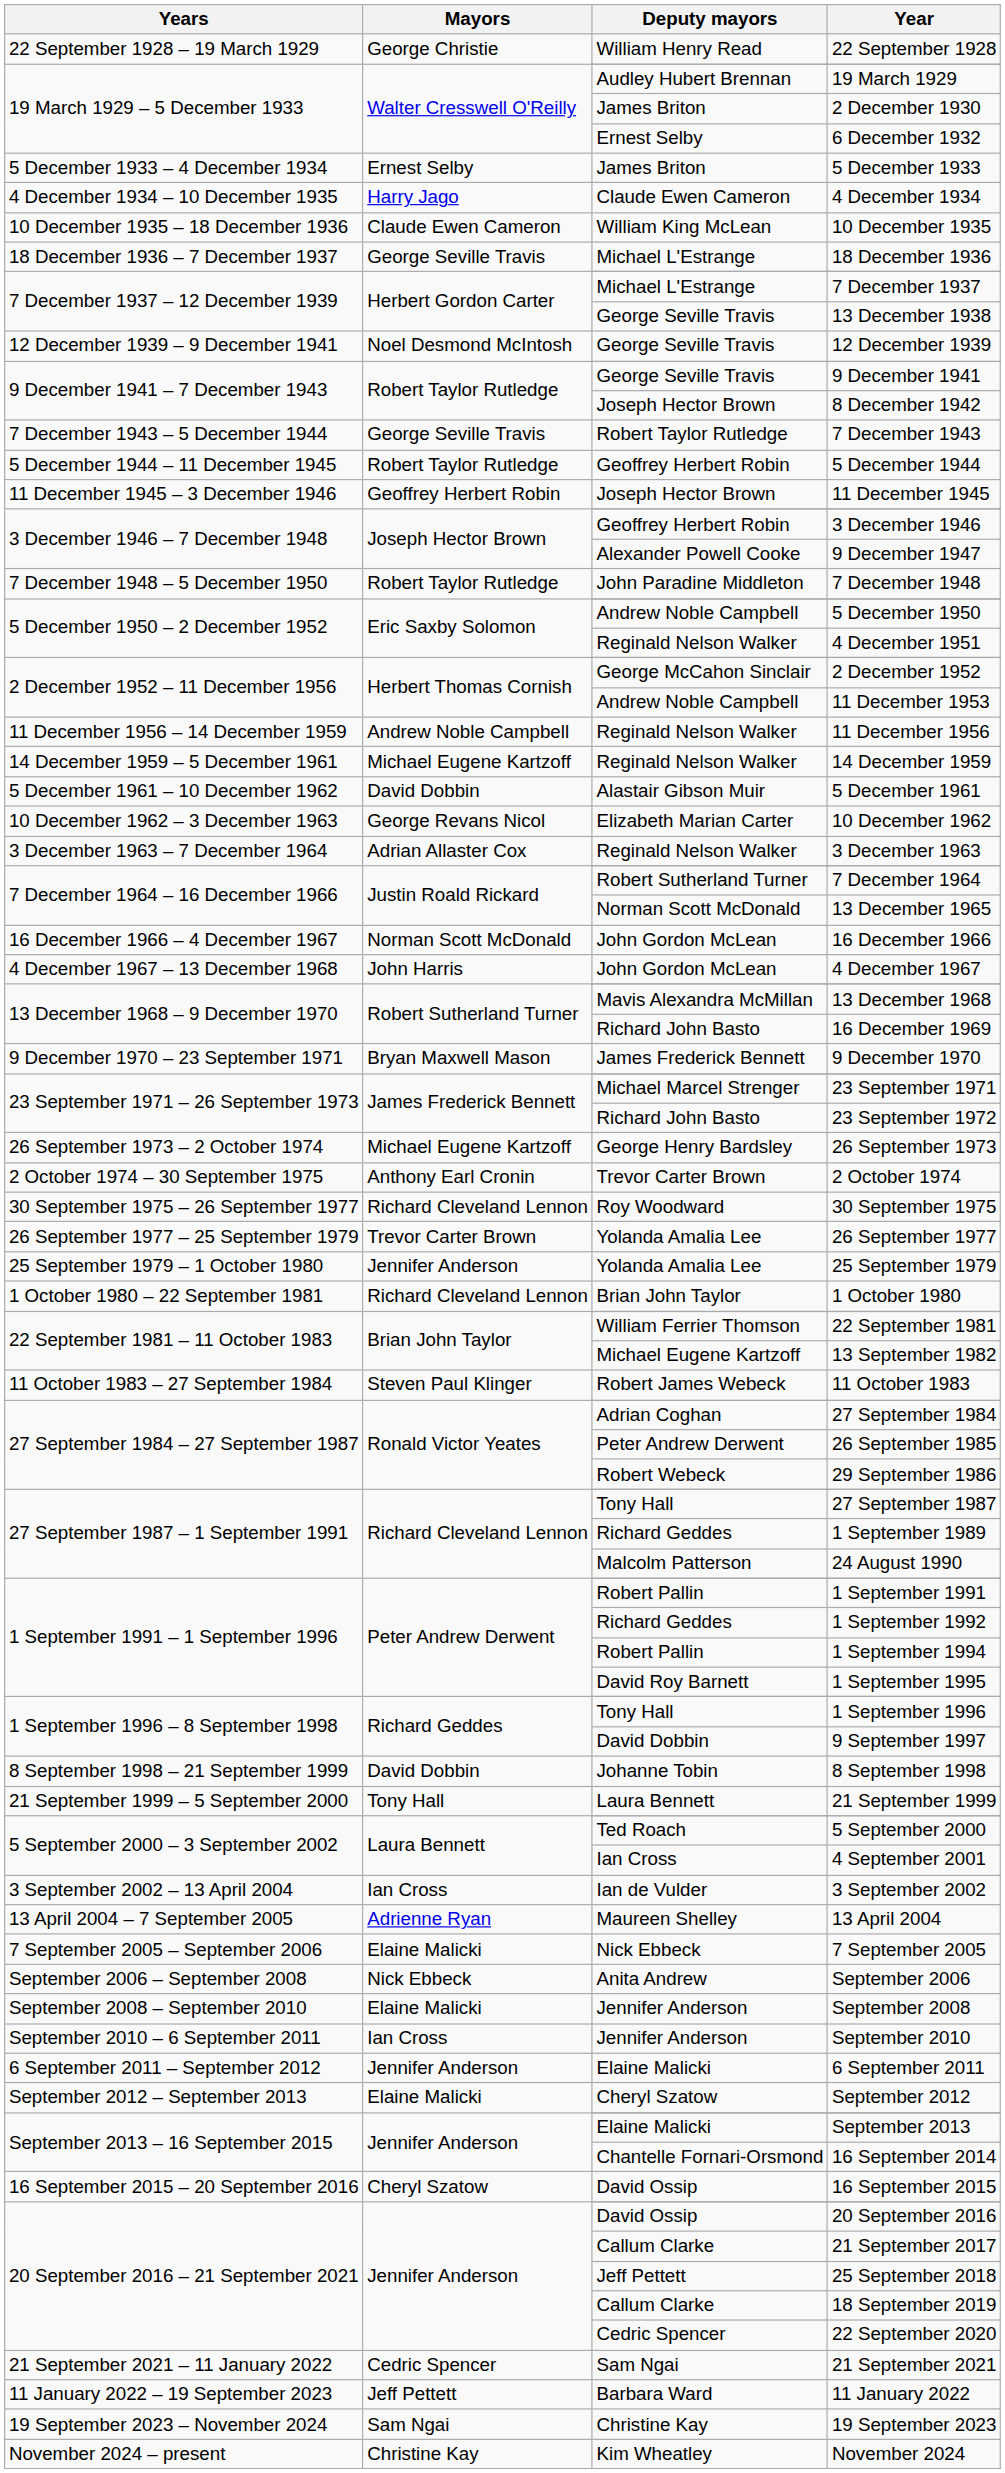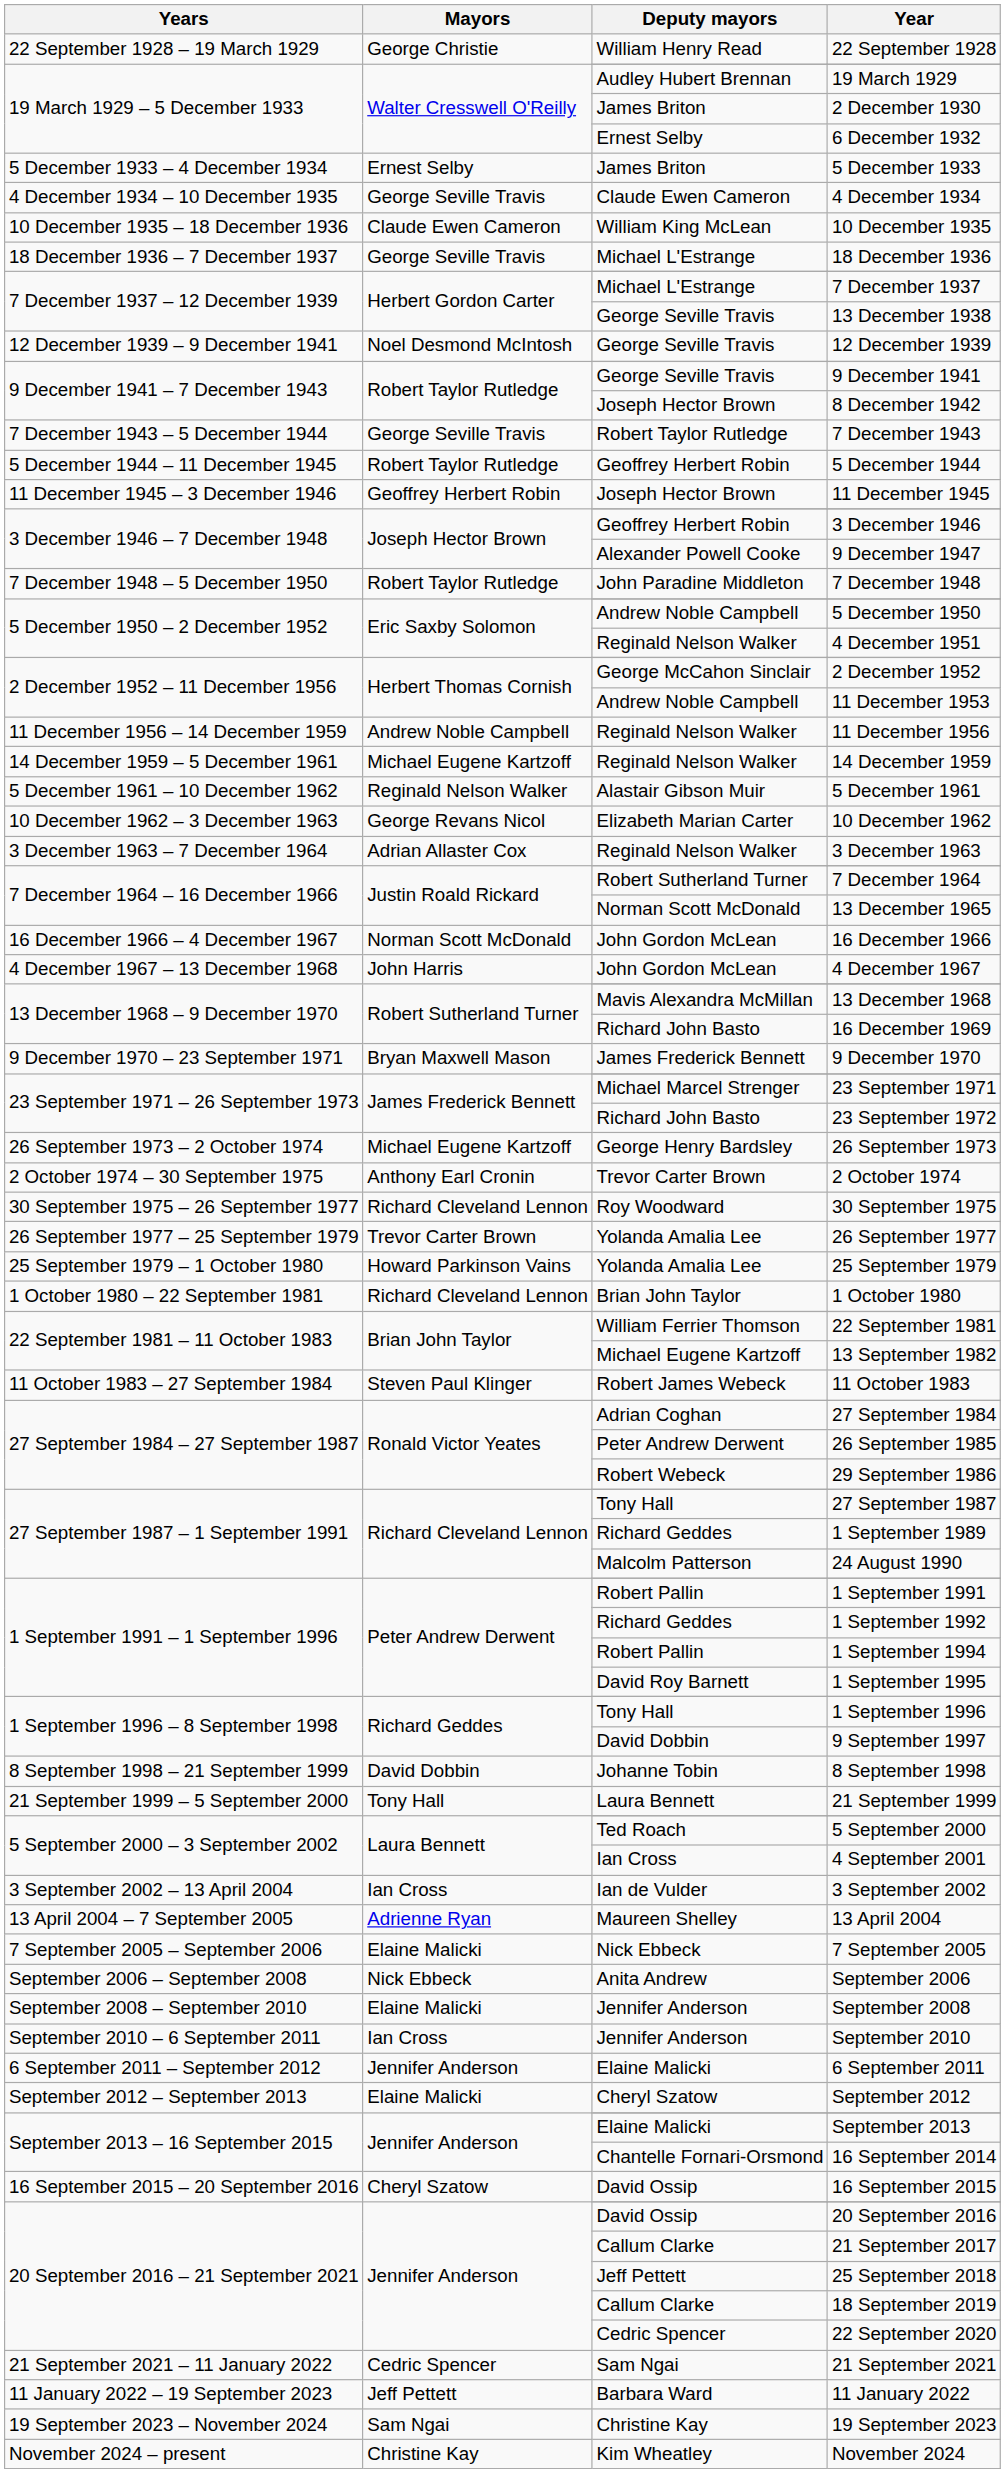4 December 1934 | Mayors: Harry Jago -> George Seville Travis
5 December 1961 | Mayors: David Dobbin -> Reginald Nelson Walker
25 September 1979 | Mayors: Jennifer Anderson -> Howard Parkinson Vains
